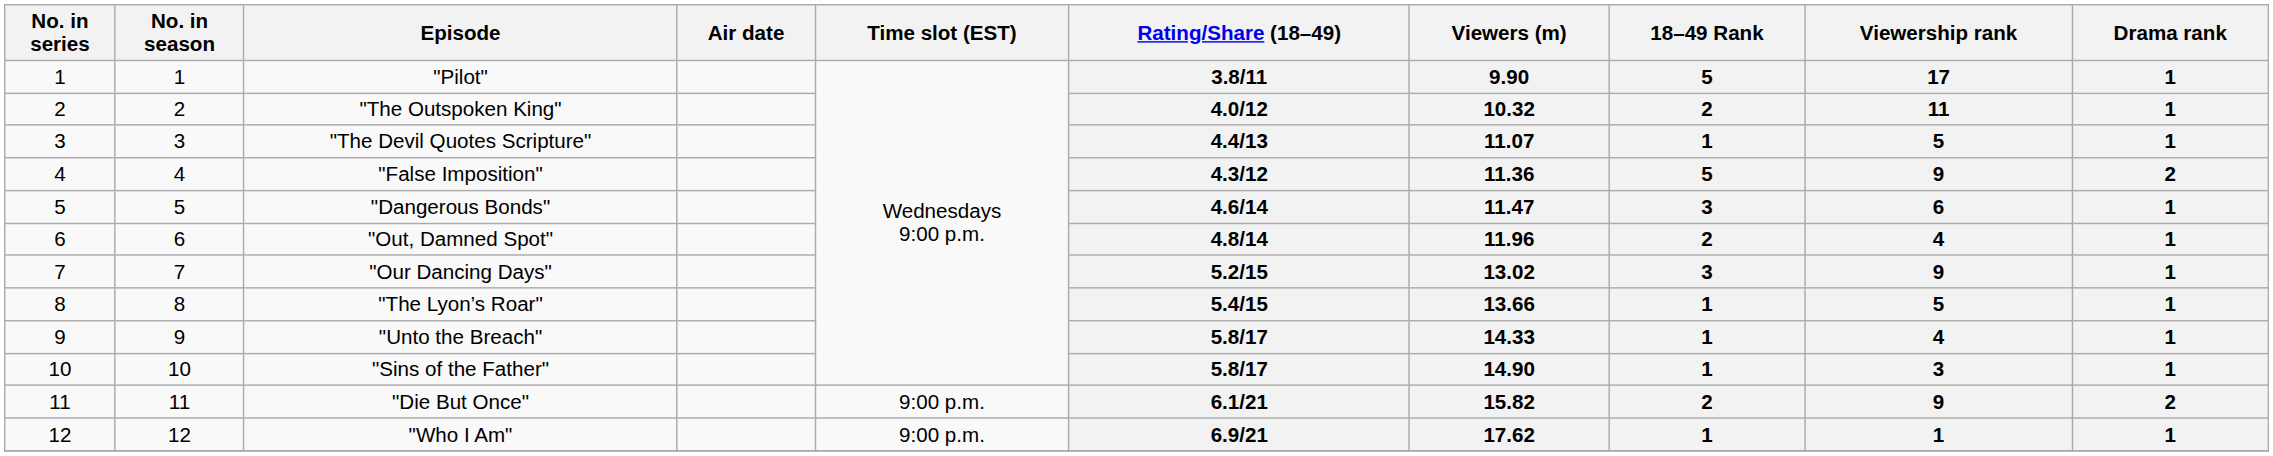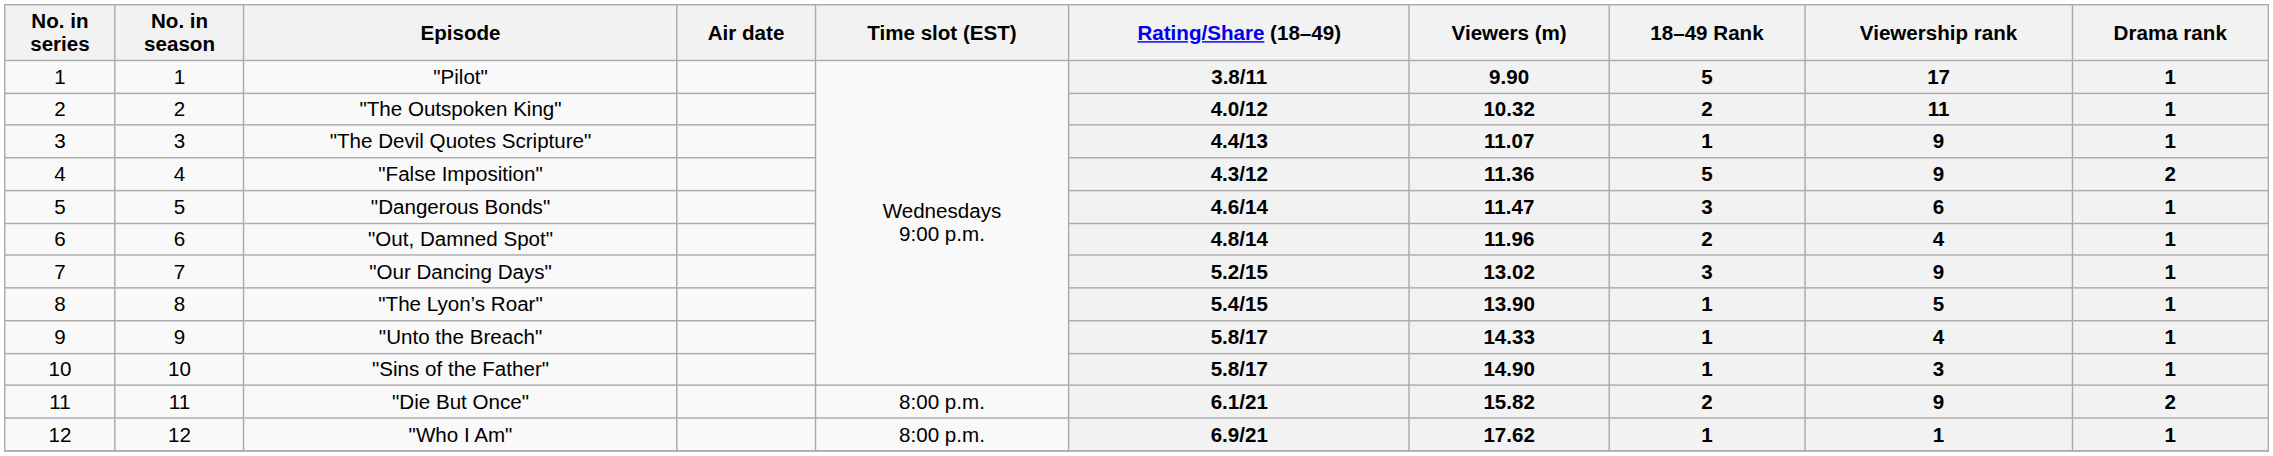"The Devil Quotes Scripture" | Viewership rank: 5 -> 9
"The Lyon’s Roar" | Viewers (m): 13.66 -> 13.90
"Die But Once" | Time slot (EST): 9:00 p.m. -> 8:00 p.m.
"Who I Am" | Time slot (EST): 9:00 p.m. -> 8:00 p.m.
